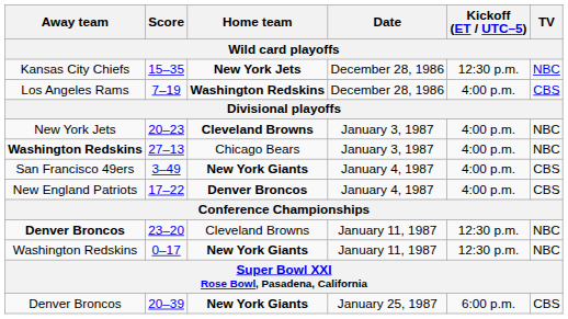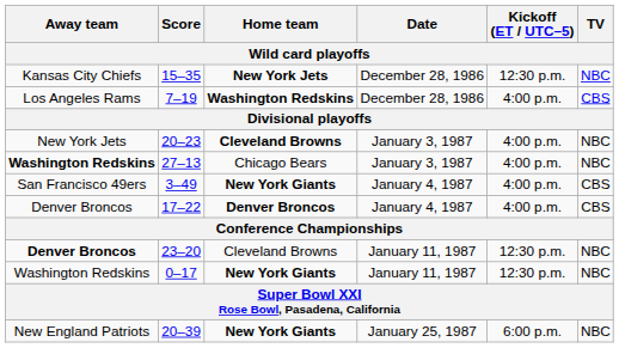17–22 | Away team: New England Patriots -> Denver Broncos
20–39 | Away team: Denver Broncos -> New England Patriots
20–39 | TV: CBS -> NBC
